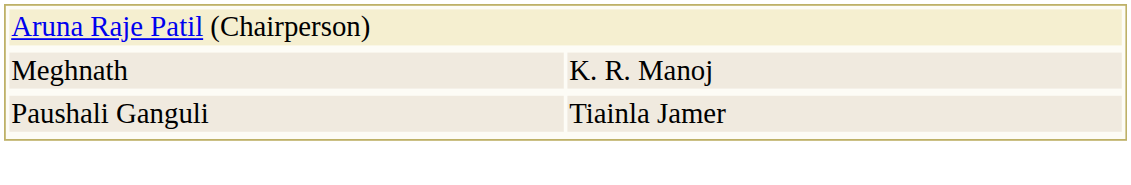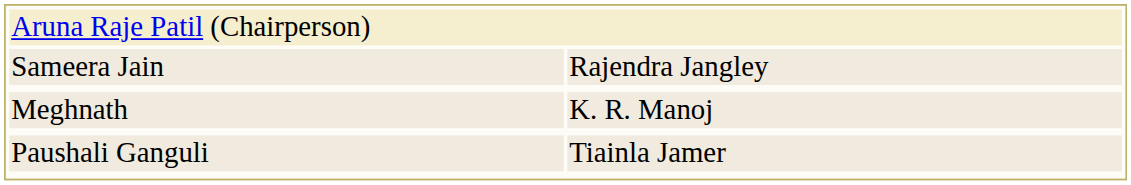+ row: Sameera Jain | Rajendra Jangley
